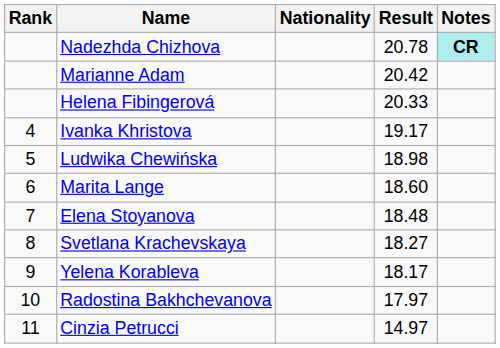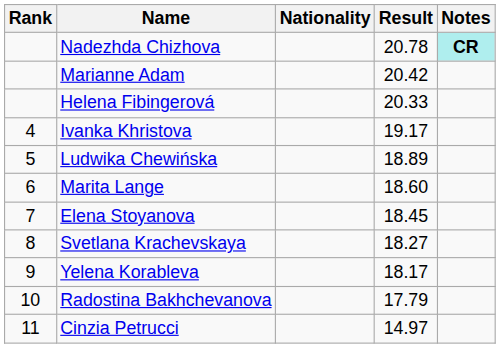Ludwika Chewińska | Result: 18.98 -> 18.89
Elena Stoyanova | Result: 18.48 -> 18.45
Radostina Bakhchevanova | Result: 17.97 -> 17.79
